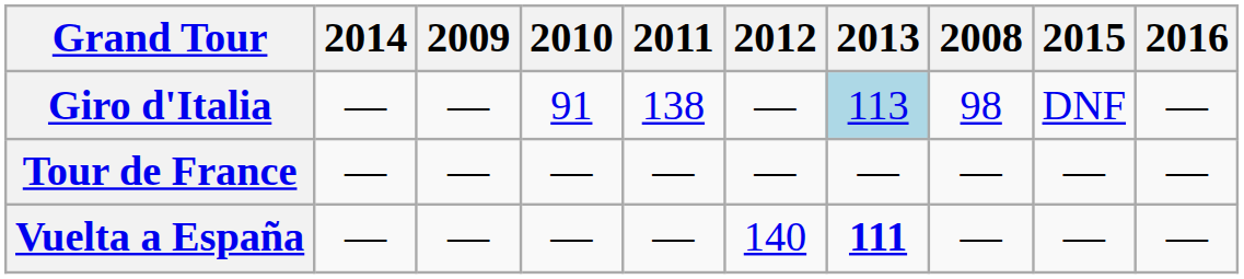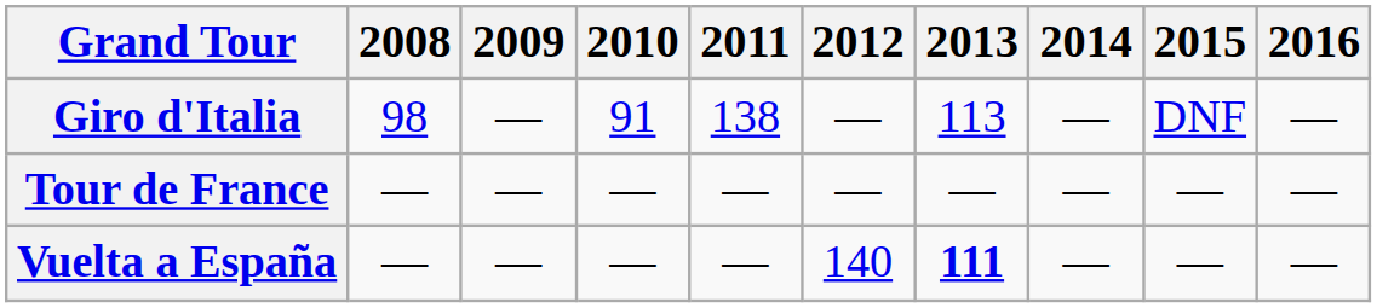columns swapped: 2008 <-> 2014
Giro d'Italia | 2013: lightblue background -> no background
